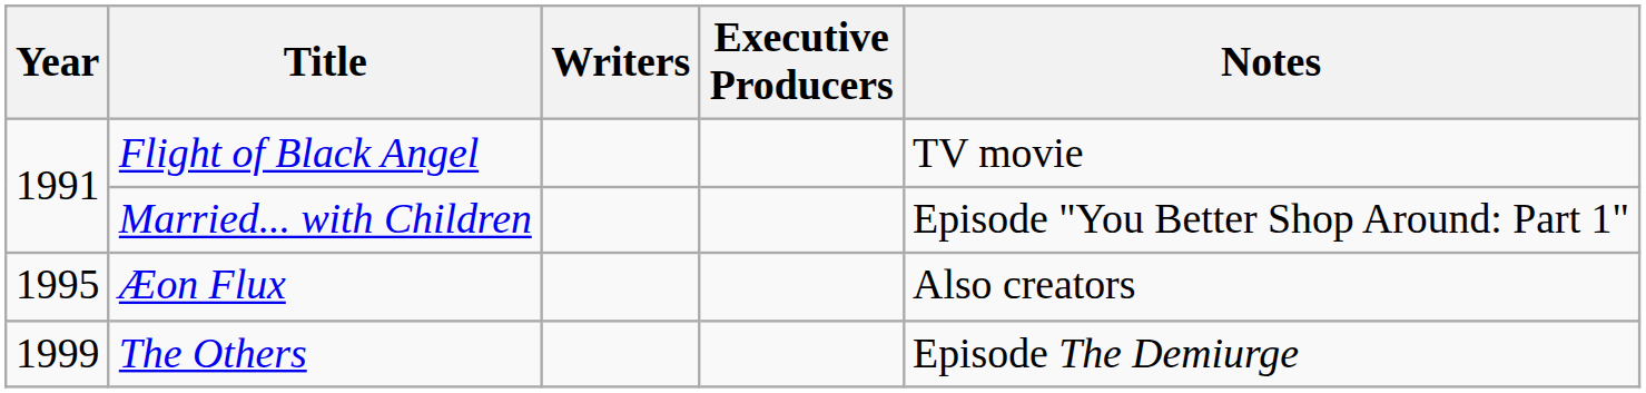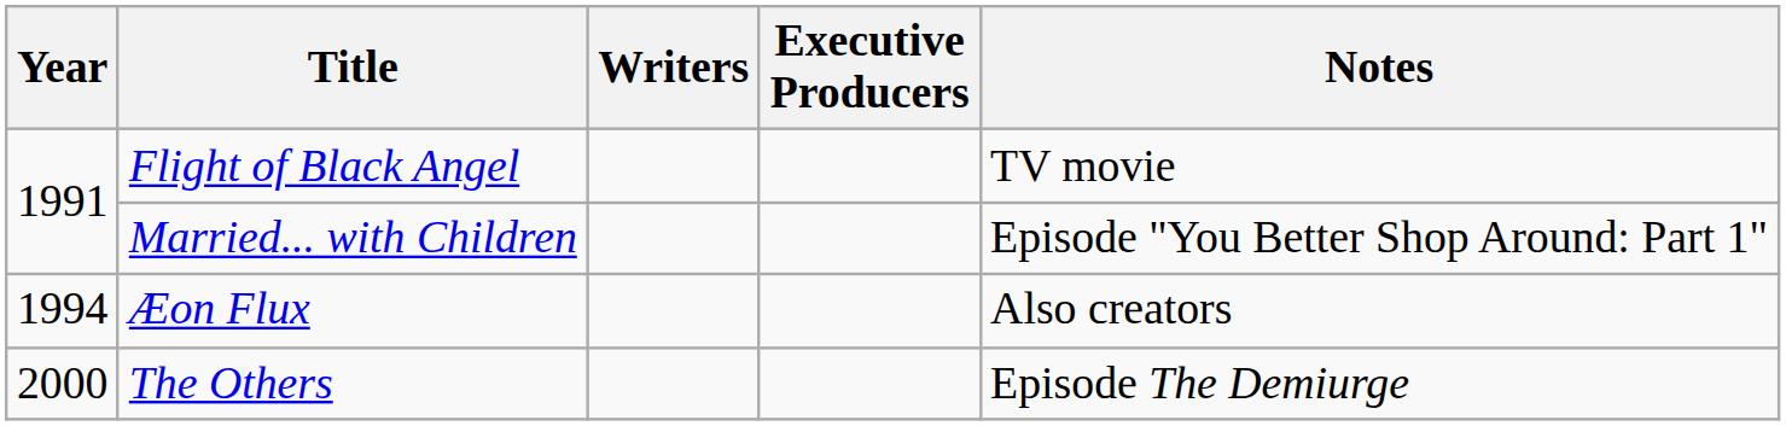Æon Flux | Year: 1995 -> 1994
The Others | Year: 1999 -> 2000
